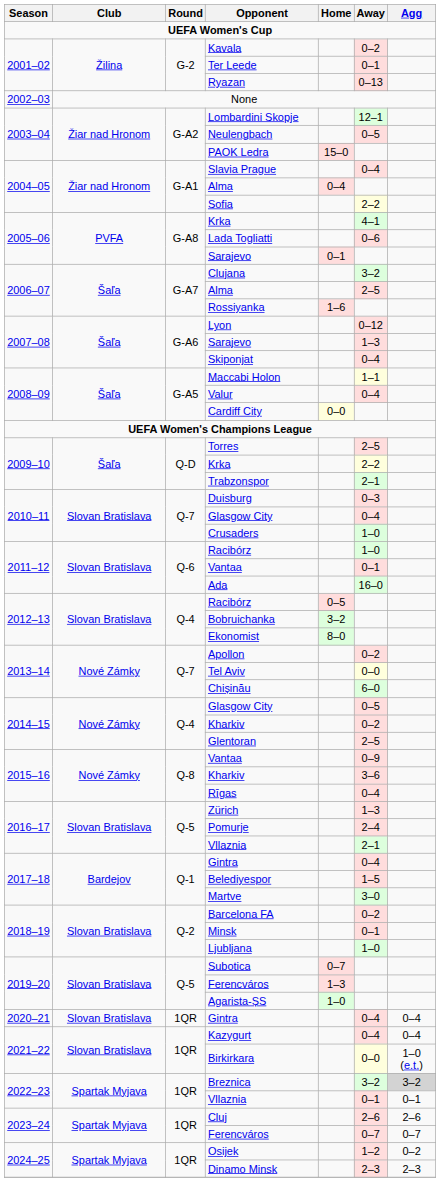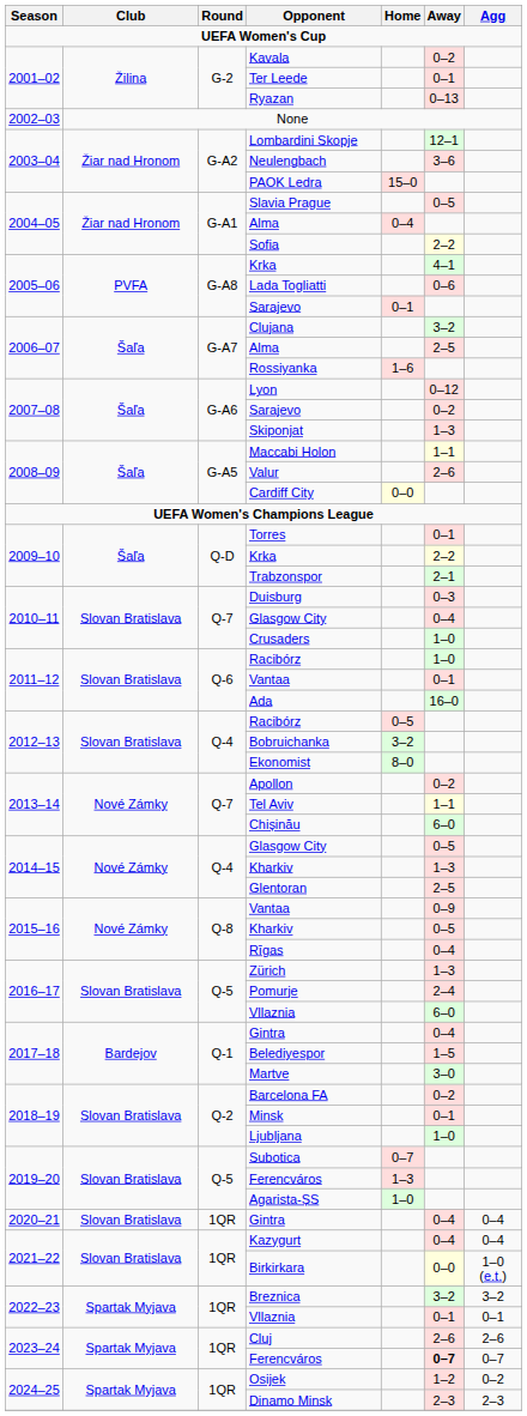Neulengbach | Away: 0–5 -> 3–6
Slavia Prague | Away: 0–4 -> 0–5
2007–08 / Sarajevo | Away: 1–3 -> 0–2
Skiponjat | Away: 0–4 -> 1–3
Valur | Away: 0–4 -> 2–6
Torres | Away: 2–5 -> 0–1
Tel Aviv | Away: 0–0 -> 1–1
2014–15 / Kharkiv | Away: 0–2 -> 1–3
2015–16 / Kharkiv | Away: 3–6 -> 0–5
2016–17 / Vllaznia | Away: 2–1 -> 6–0
Breznica | Agg: lightgrey background -> no background
2023–24 / Ferencváros | Away: normal -> bold
